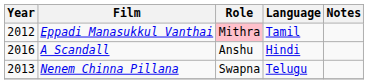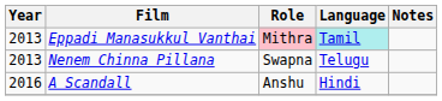Eppadi Manasukkul Vanthai | Year: 2012 -> 2013
Eppadi Manasukkul Vanthai | Language: no background -> paleturquoise background
rows swapped: Nenem Chinna Pillana <-> A Scandall
